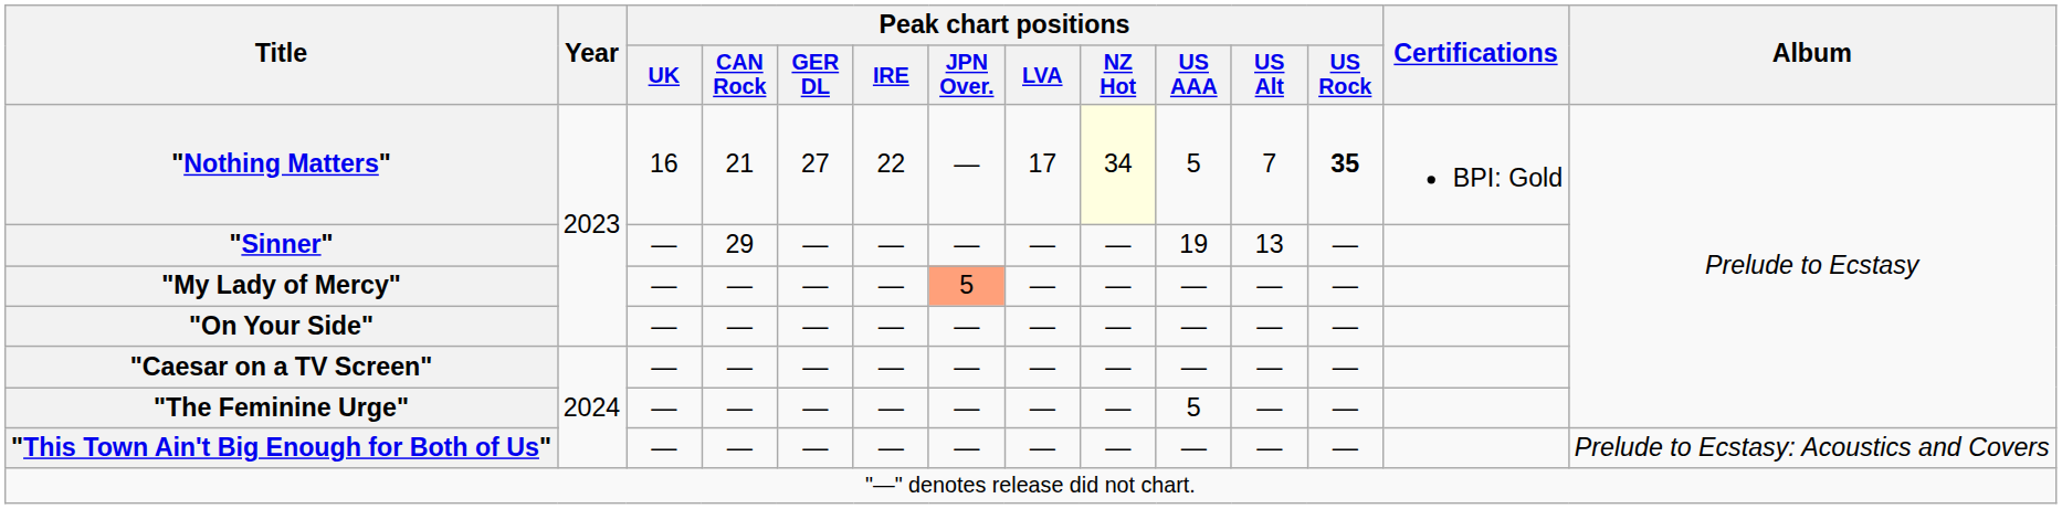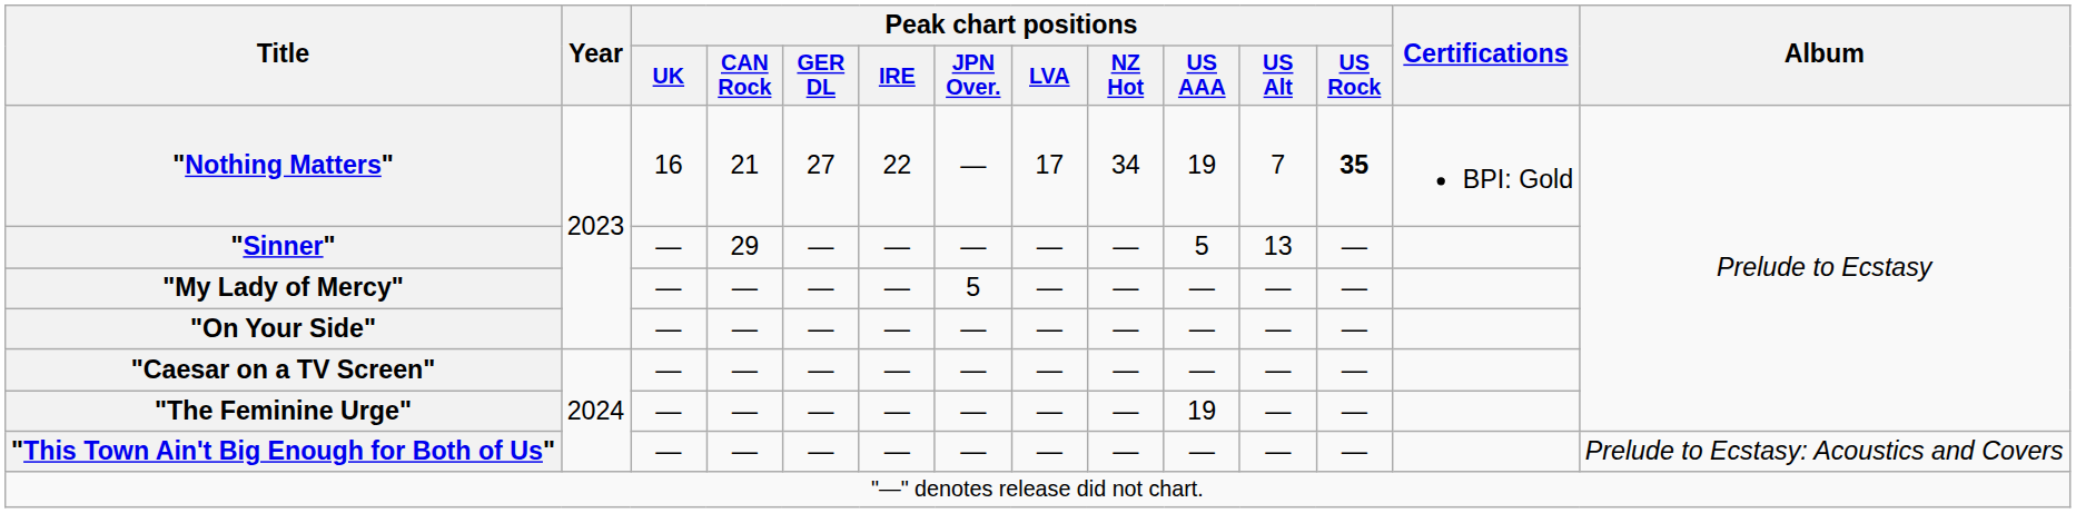"Nothing Matters" | Peak chart positions / NZ Hot: lightyellow background -> no background
"Nothing Matters" | Peak chart positions / US AAA: 5 -> 19
"Sinner" | Peak chart positions / US AAA: 19 -> 5
"My Lady of Mercy" | Peak chart positions / JPN Over.: lightsalmon background -> no background
"The Feminine Urge" | Peak chart positions / US AAA: 5 -> 19
